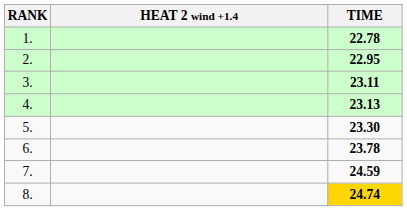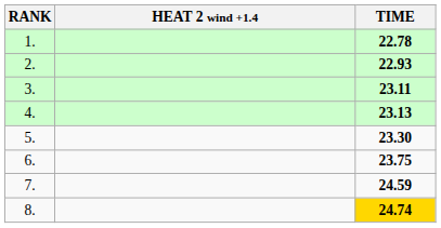2. | TIME: 22.95 -> 22.93
6. | TIME: 23.78 -> 23.75
